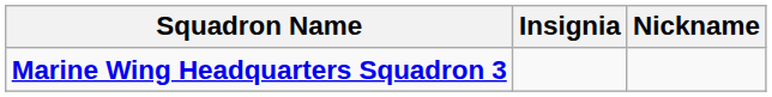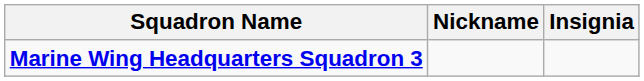columns swapped: Insignia <-> Nickname
